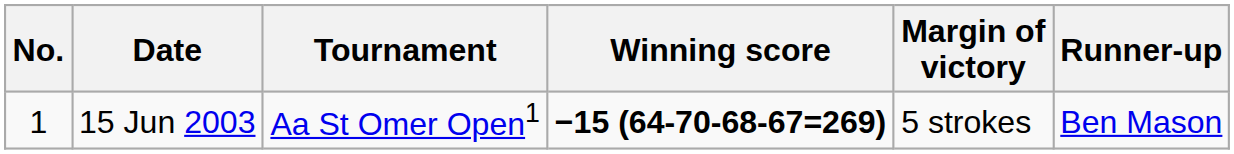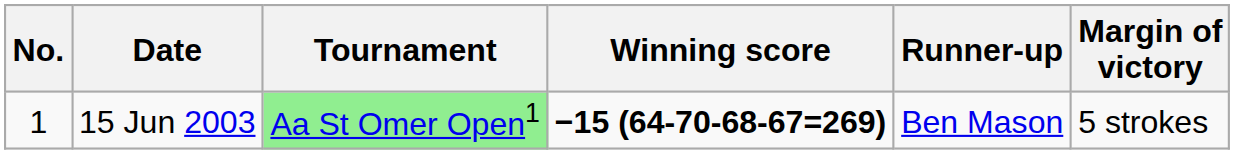columns swapped: Margin of victory <-> Runner-up
15 Jun 2003 | Tournament: no background -> lightgreen background
